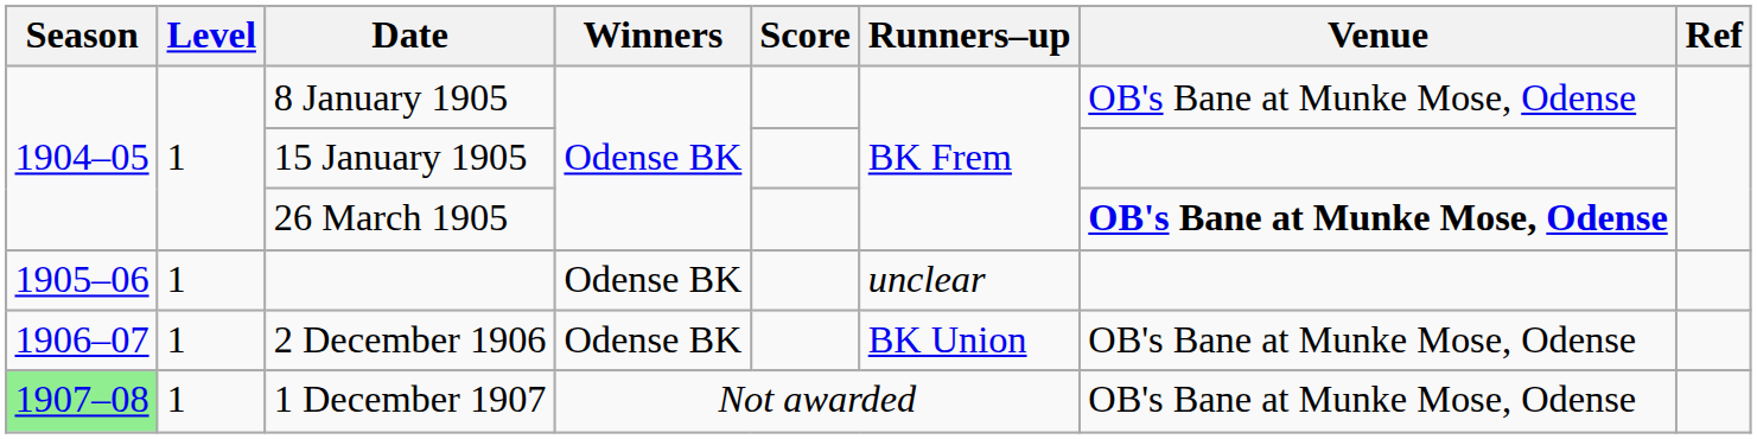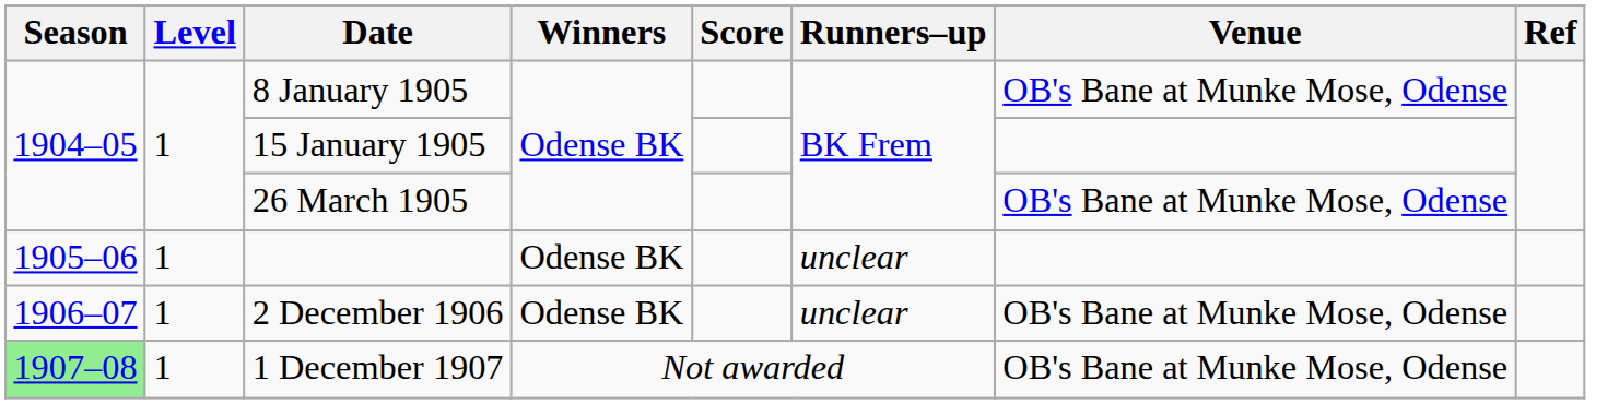26 March 1905 | Venue: bold -> normal
2 December 1906 | Runners–up: BK Union -> unclear
